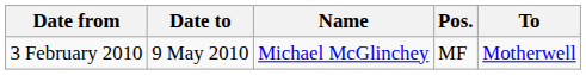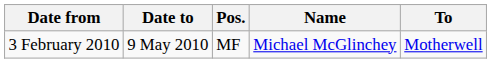columns swapped: Pos. <-> Name
